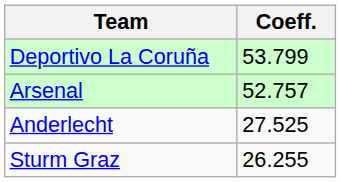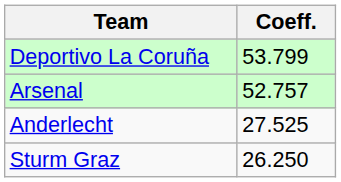Sturm Graz | Coeff.: 26.255 -> 26.250
